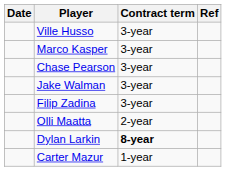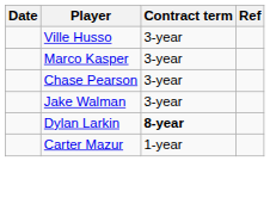- row: Filip Zadina | 3-year
- row: Olli Maatta | 2-year
